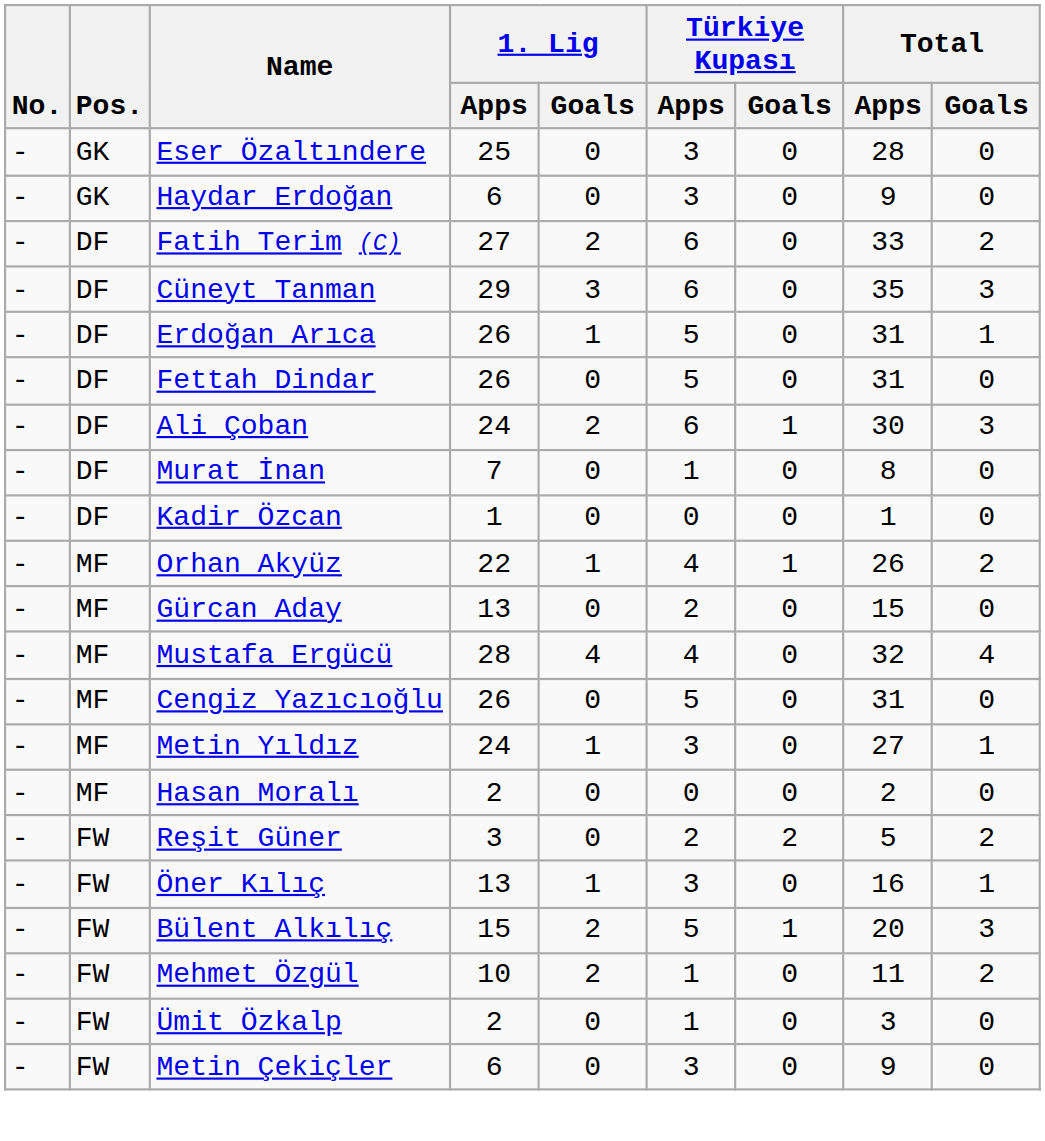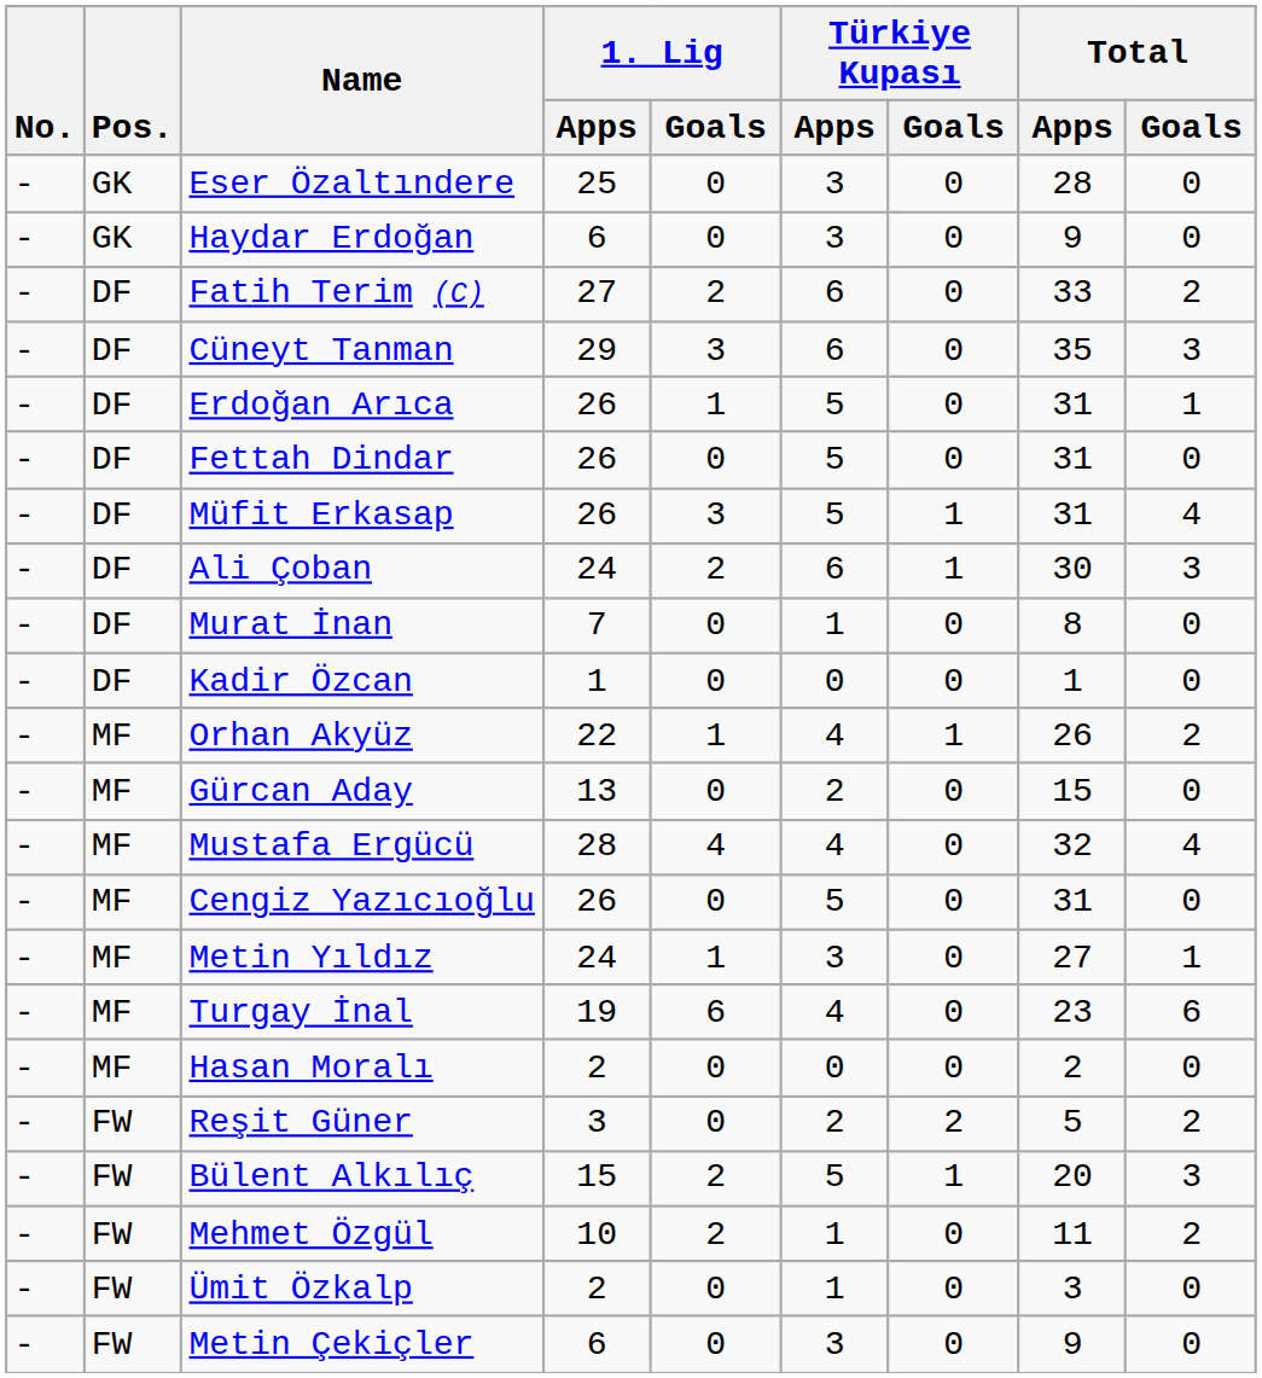+ row: - | DF | Müfit Erkasap | 26 | 3 | 5 | 1 | 31 | 4
+ row: - | MF | Turgay İnal | 19 | 6 | 4 | 0 | 23 | 6
- row: - | FW | Öner Kılıç | 13 | 1 | 3 | 0 | 16 | 1
